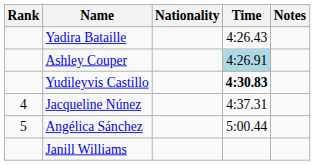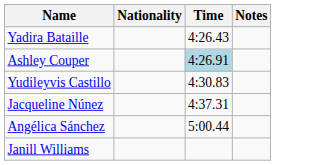- column: Rank | 4 | 5
Yudileyvis Castillo | Time: bold -> normal
